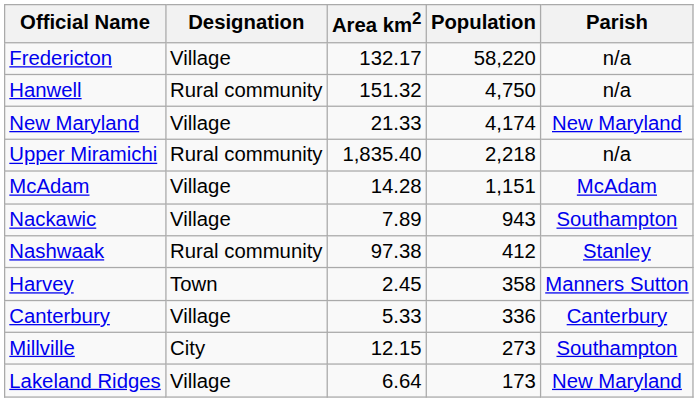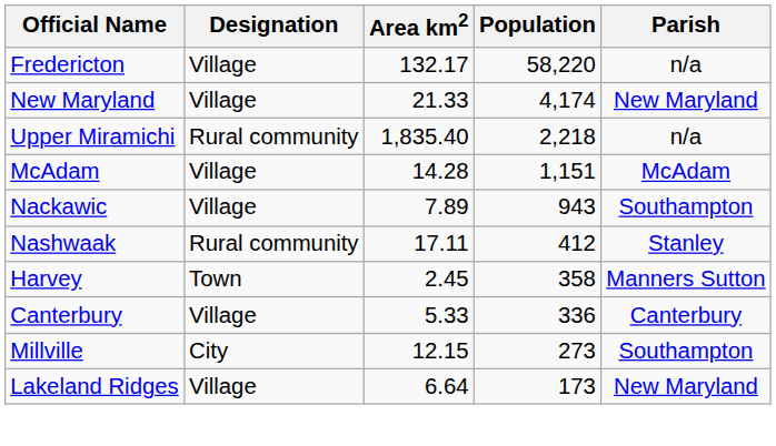- row: Hanwell | Rural community | 151.32 | 4,750 | n/a
Nashwaak | Area km2: 97.38 -> 17.11
